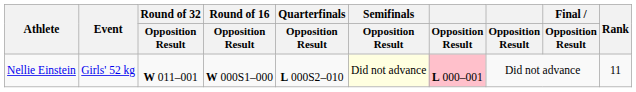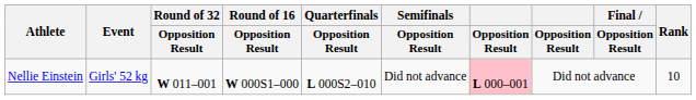Nellie Einstein | Semifinals / Opposition Result: lightyellow background -> no background
Nellie Einstein | Rank: 11 -> 10
